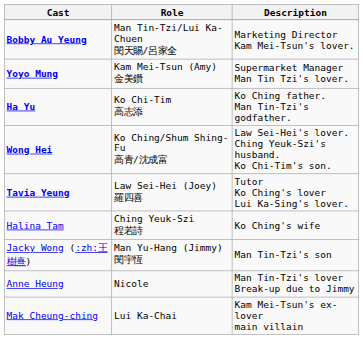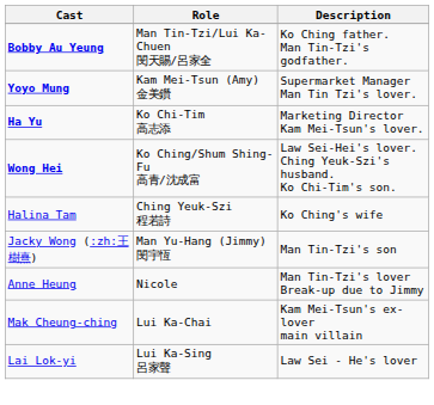Bobby Au Yeung | Description: Marketing Director Kam Mei-Tsun's lover. -> Ko Ching father. Man Tin-Tzi's godfather.
Ha Yu | Description: Ko Ching father. Man Tin-Tzi's godfather. -> Marketing Director Kam Mei-Tsun's lover.
- row: Tavia Yeung | Law Sei-Hei (Joey) 羅四喜 | Tutor Ko Ching's lover Lui Ka-Sing's lover.
+ row: Lai Lok-yi | Lui Ka-Sing 呂家聲 | Law Sei - He's lover
